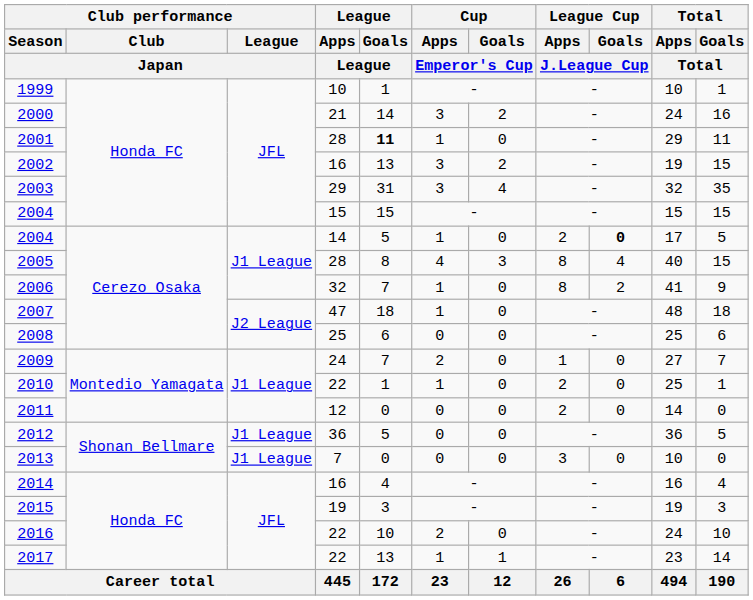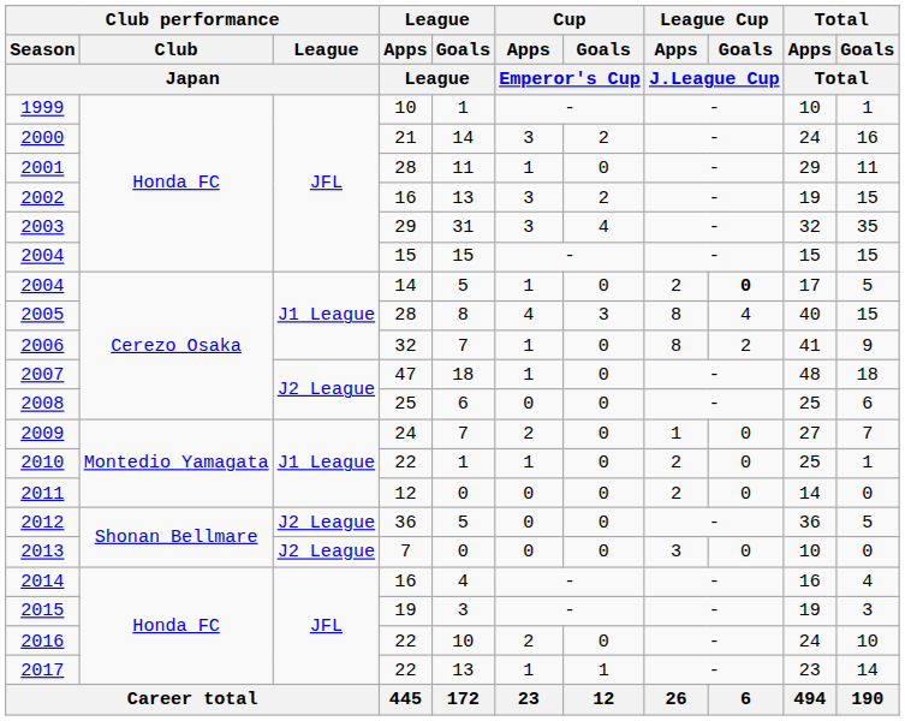2001 | League / Goals / League: bold -> normal
2012 | Club performance / League / Japan: J1 League -> J2 League
2013 | Club performance / League / Japan: J1 League -> J2 League
